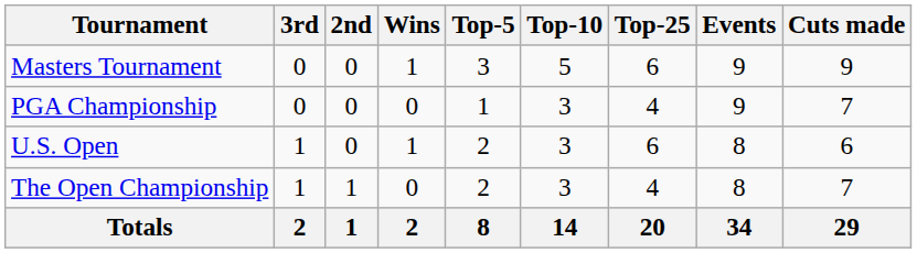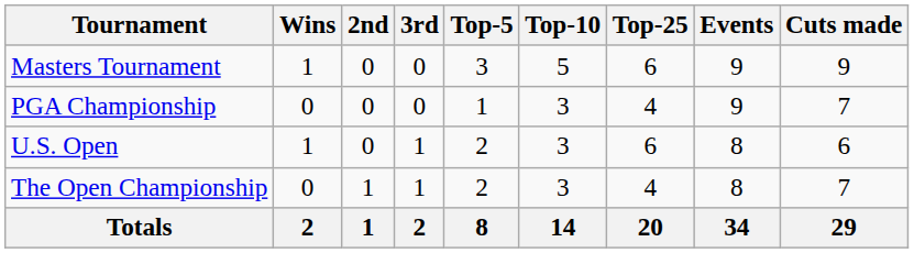columns swapped: Wins <-> 3rd
